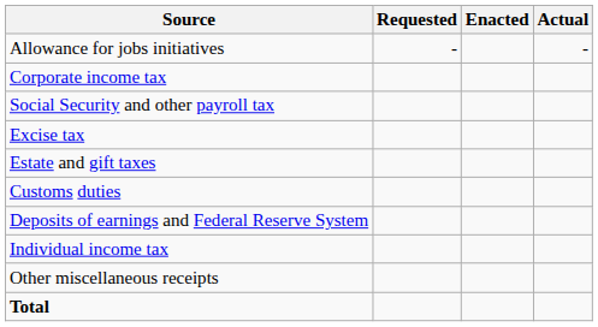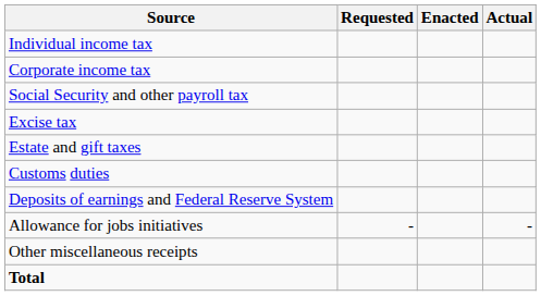rows swapped: Individual income tax <-> Allowance for jobs initiatives
